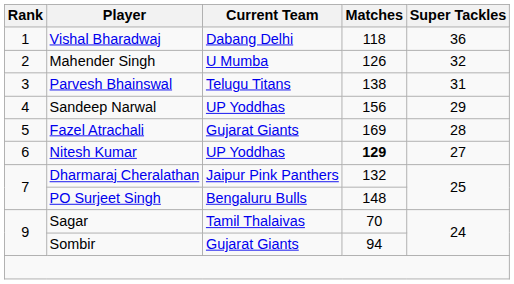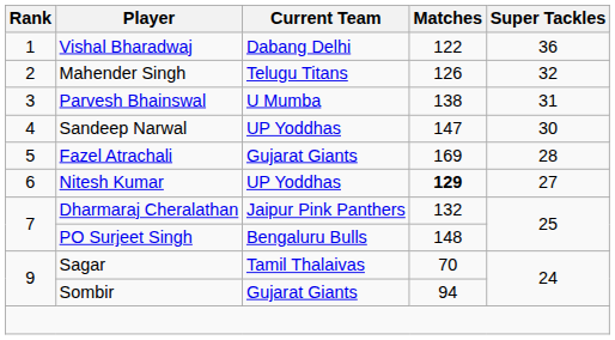Vishal Bharadwaj | Matches: 118 -> 122
Mahender Singh | Current Team: U Mumba -> Telugu Titans
Parvesh Bhainswal | Current Team: Telugu Titans -> U Mumba
Sandeep Narwal | Matches: 156 -> 147
Sandeep Narwal | Super Tackles: 29 -> 30
